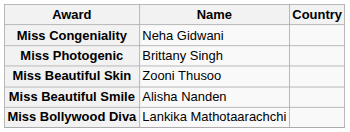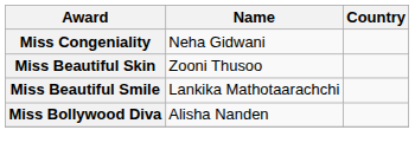- row: Miss Photogenic | Brittany Singh
Miss Beautiful Smile | Name: Alisha Nanden -> Lankika Mathotaarachchi
Miss Bollywood Diva | Name: Lankika Mathotaarachchi -> Alisha Nanden
